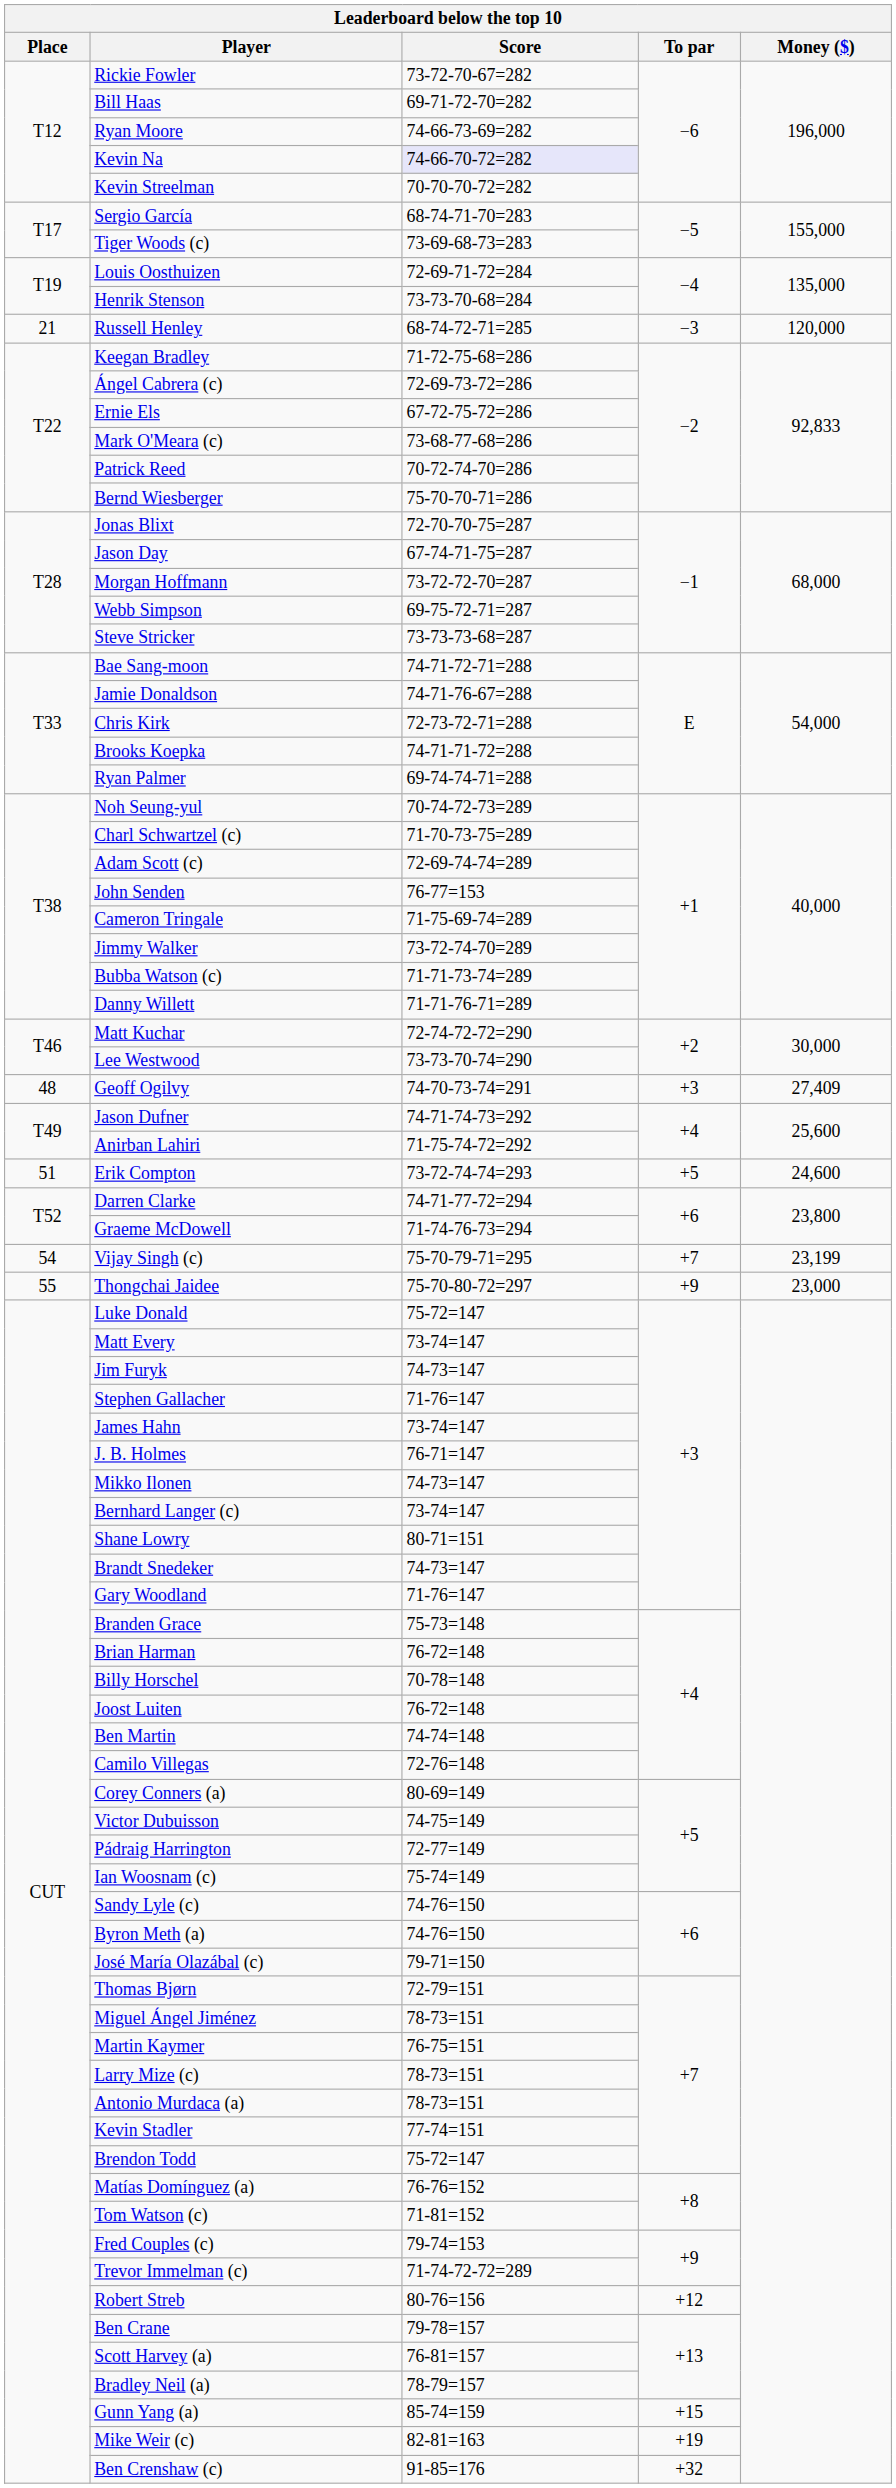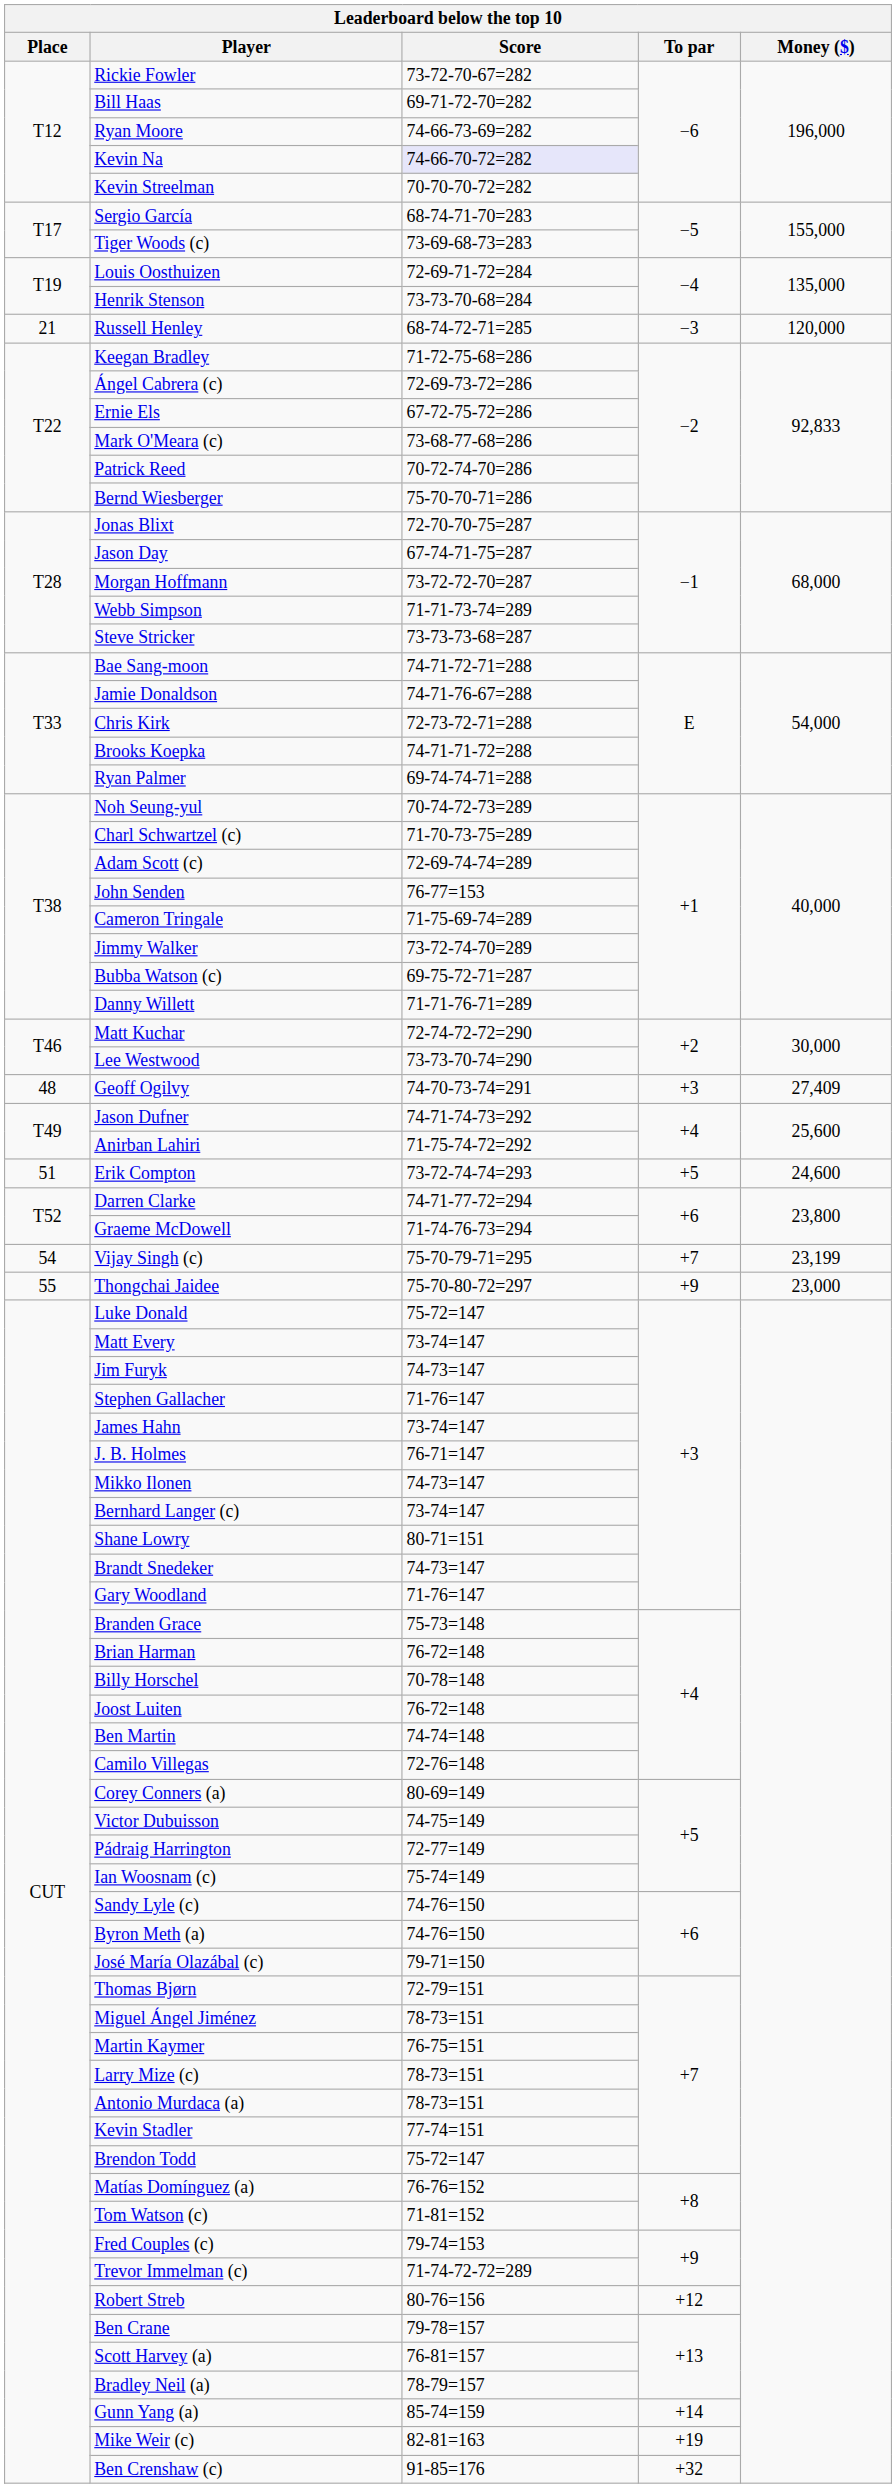Webb Simpson | Score: 69-75-72-71=287 -> 71-71-73-74=289
Bubba Watson (c) | Score: 71-71-73-74=289 -> 69-75-72-71=287
Gunn Yang (a) | To par: +15 -> +14
